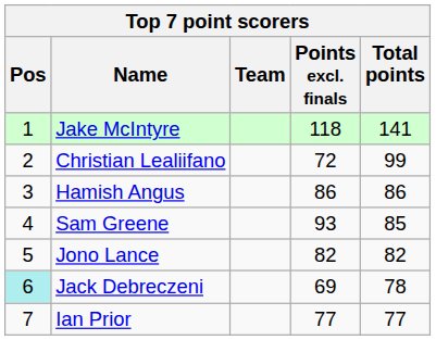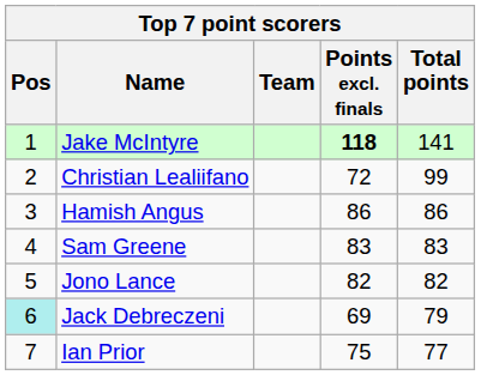Jake McIntyre | Points excl. finals: normal -> bold
Sam Greene | Points excl. finals: 93 -> 83
Sam Greene | Total points: 85 -> 83
Jack Debreczeni | Total points: 78 -> 79
Ian Prior | Points excl. finals: 77 -> 75
